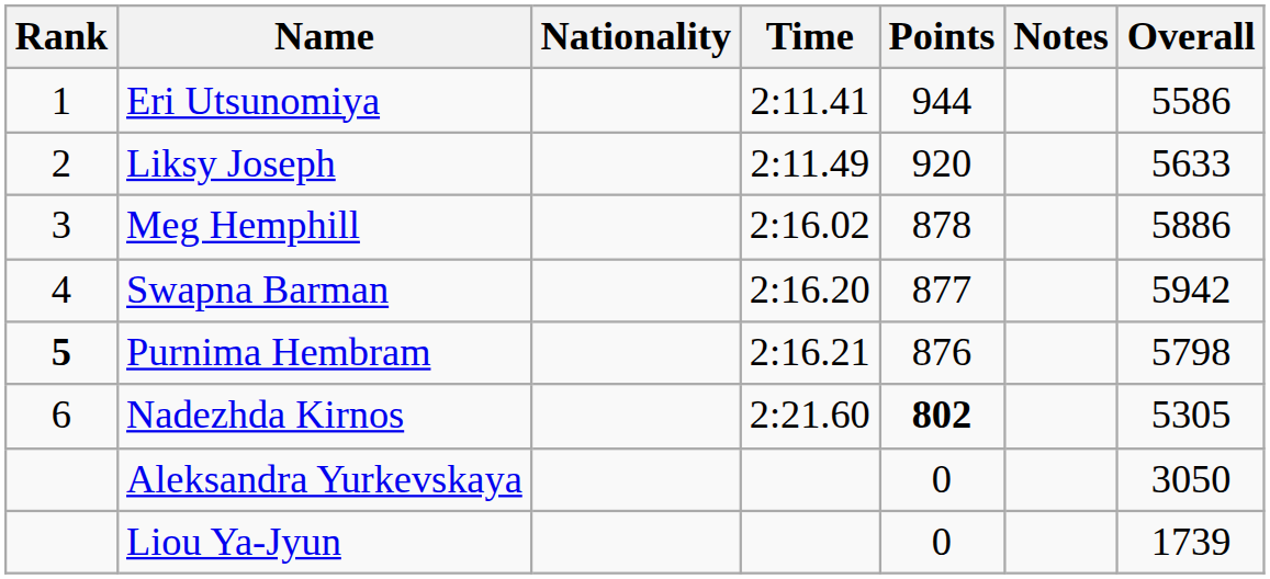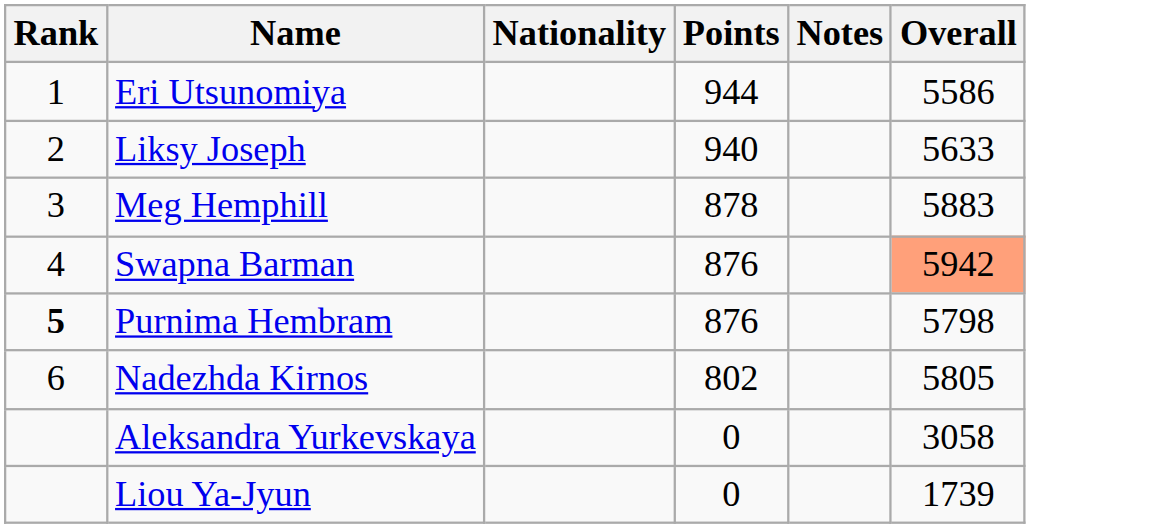- column: Time | 2:11.41 | 2:11.49 | 2:16.02 | 2:16.20 | 2:16.21 | 2:21.60
Liksy Joseph | Points: 920 -> 940
Meg Hemphill | Overall: 5886 -> 5883
Swapna Barman | Points: 877 -> 876
Swapna Barman | Overall: no background -> lightsalmon background
Nadezhda Kirnos | Points: bold -> normal
Nadezhda Kirnos | Overall: 5305 -> 5805
Aleksandra Yurkevskaya | Overall: 3050 -> 3058
